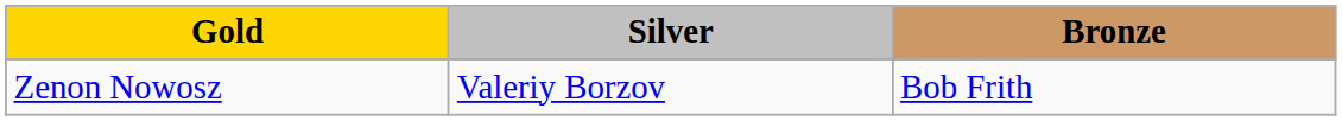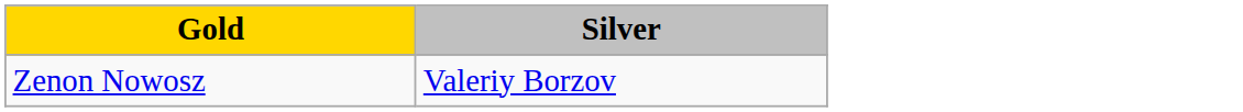- column: Bronze | Bob Frith
